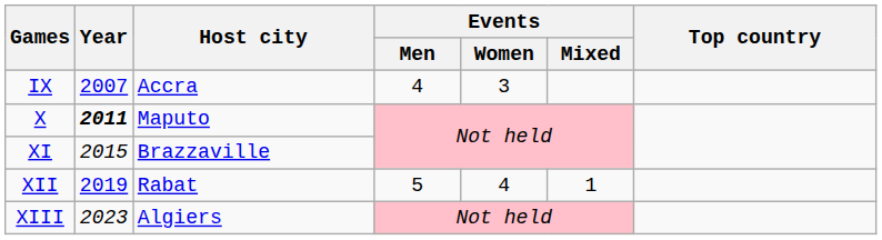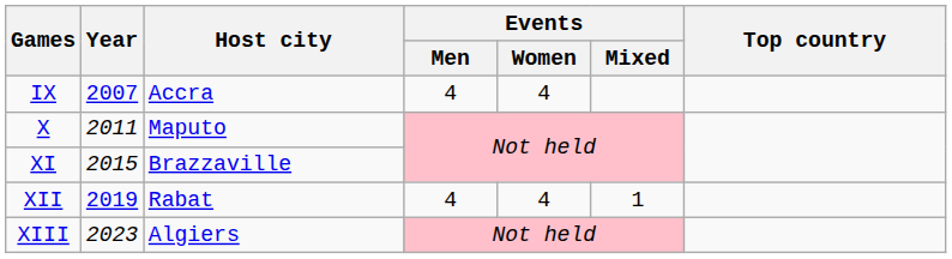IX | Events / Women: 3 -> 4
X | Year: bold -> normal
XII | Events / Men: 5 -> 4
